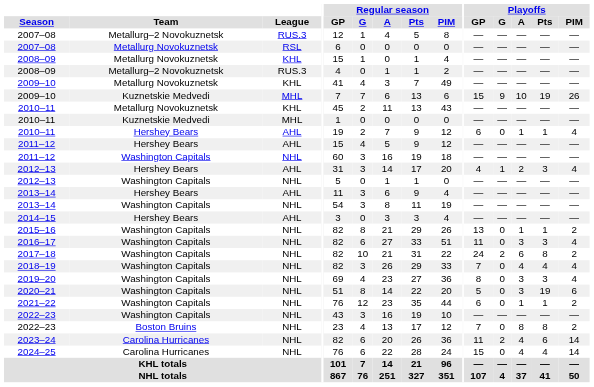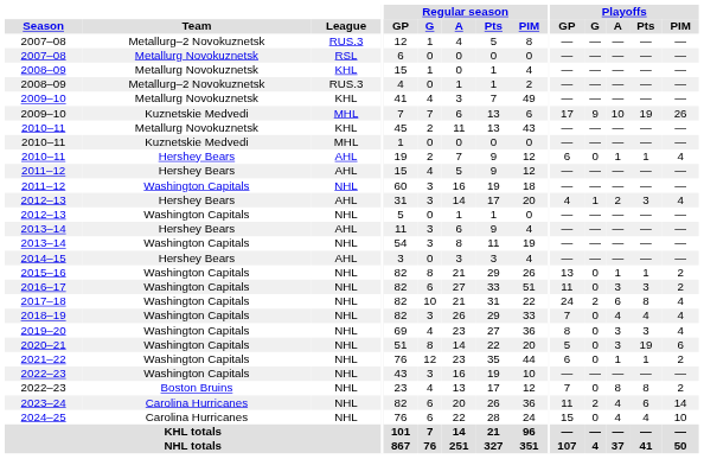2009–10 / Kuznetskie Medvedi | Playoffs / GP: 15 -> 17
2016–17 | Playoffs / PIM: 4 -> 2
2017–18 | Playoffs / PIM: 2 -> 4
2024–25 | Playoffs / PIM: 14 -> 10
